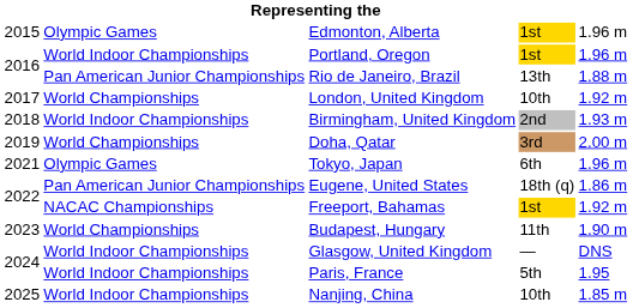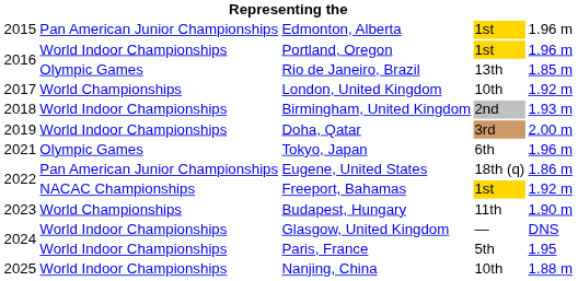Edmonton, Alberta | column 2: Olympic Games -> Pan American Junior Championships
Rio de Janeiro, Brazil | column 2: Pan American Junior Championships -> Olympic Games
Rio de Janeiro, Brazil | column 5: 1.88 m -> 1.85 m
Doha, Qatar | column 2: World Championships -> World Indoor Championships
Nanjing, China | column 5: 1.85 m -> 1.88 m
